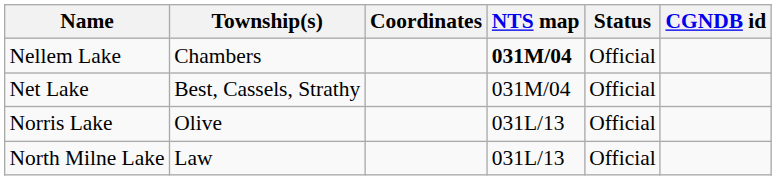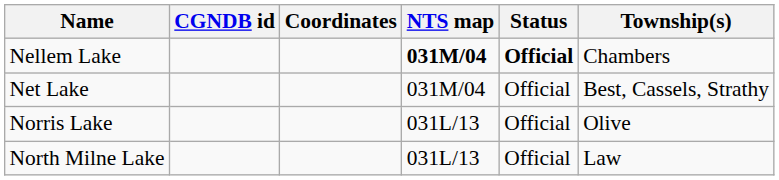columns swapped: Township(s) <-> CGNDB id
Nellem Lake | Status: normal -> bold
